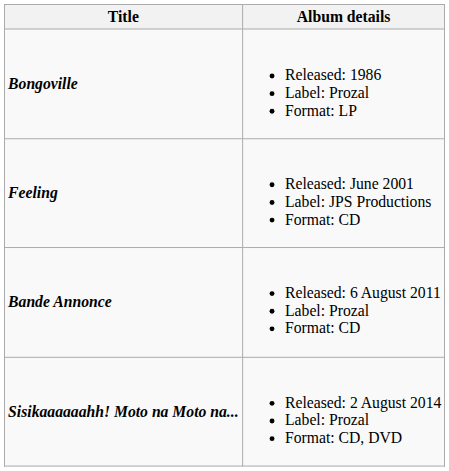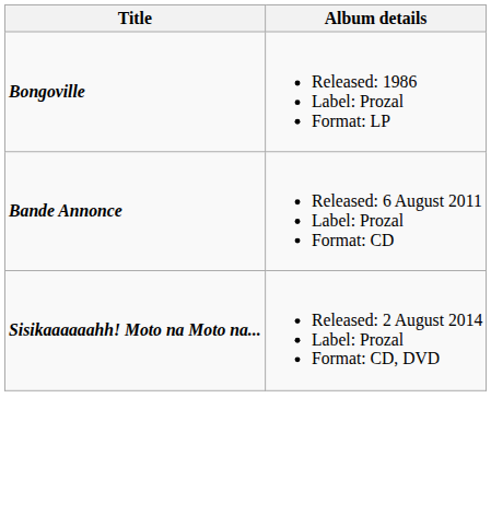- row: Feeling | Released: June 2001 Label: JPS Productions Format: CD
